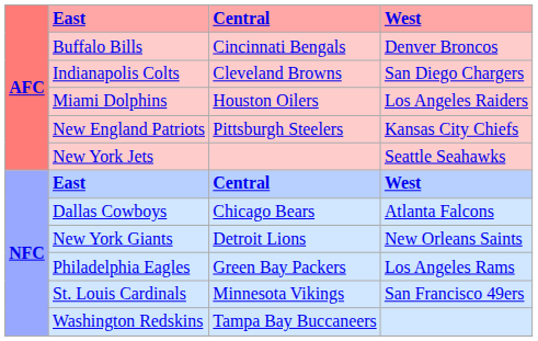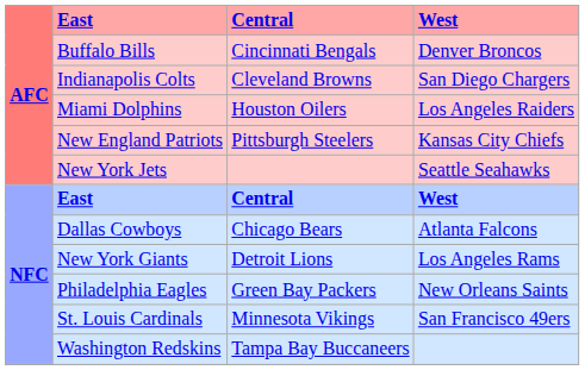New York Giants | West: New Orleans Saints -> Los Angeles Rams
Philadelphia Eagles | West: Los Angeles Rams -> New Orleans Saints
